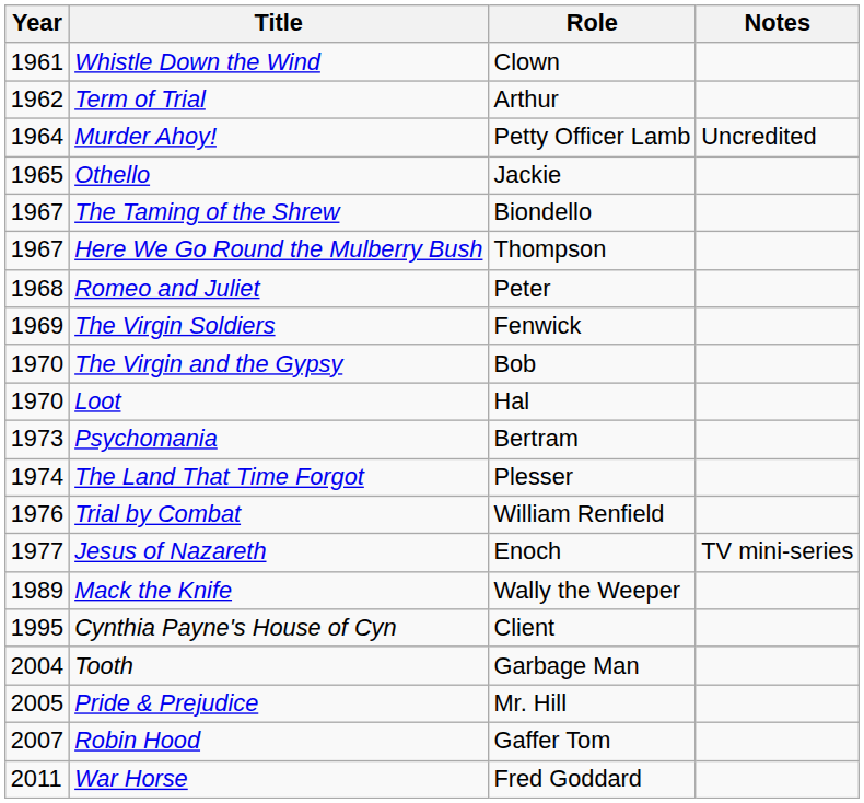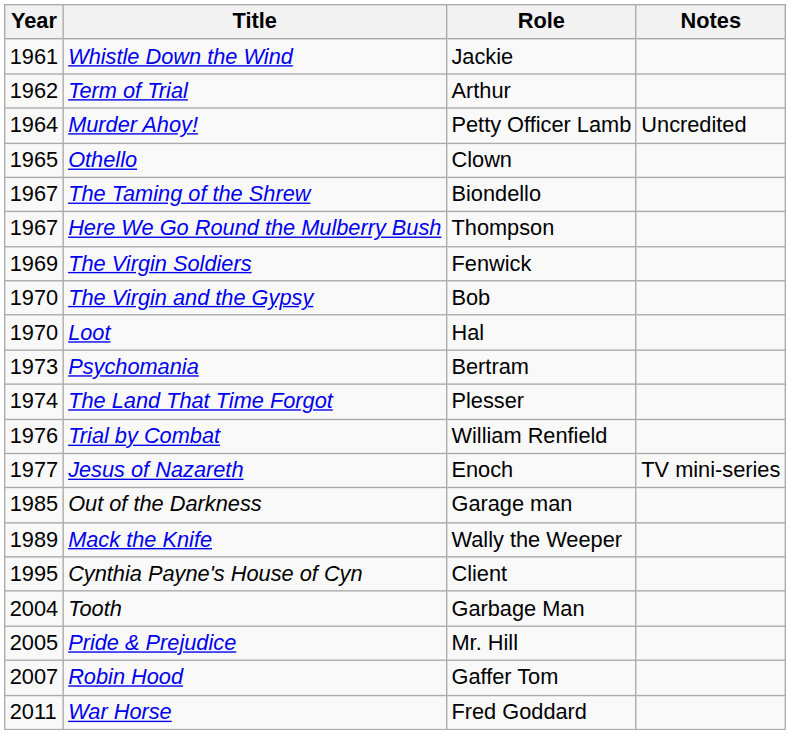Whistle Down the Wind | Role: Clown -> Jackie
Othello | Role: Jackie -> Clown
- row: 1968 | Romeo and Juliet | Peter
+ row: 1985 | Out of the Darkness | Garage man
